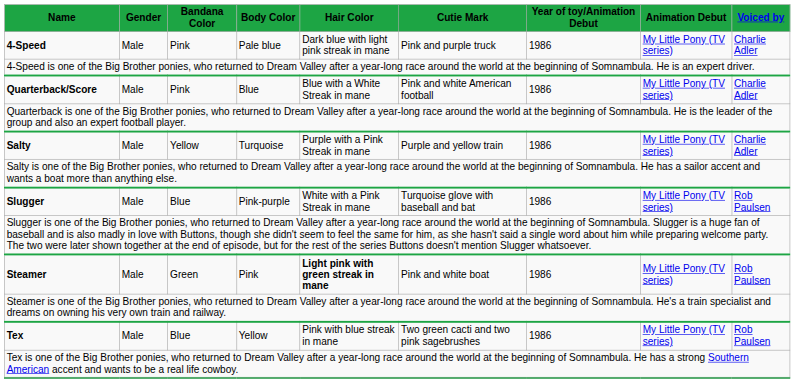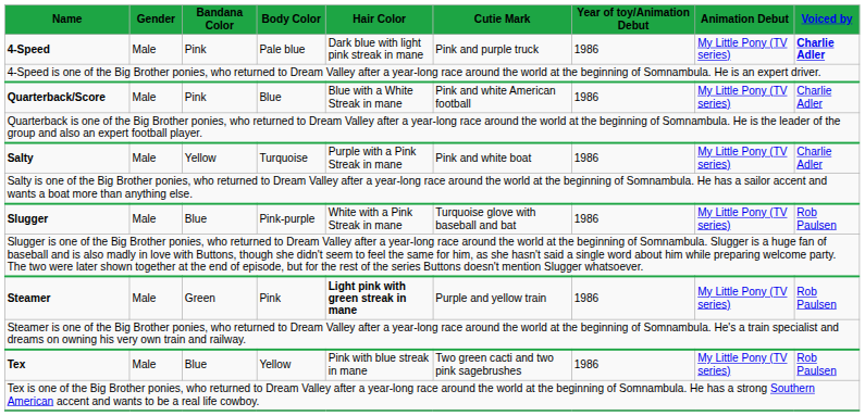4-Speed | Voiced by: normal -> bold
Salty | Cutie Mark: Purple and yellow train -> Pink and white boat
Steamer | Cutie Mark: Pink and white boat -> Purple and yellow train
